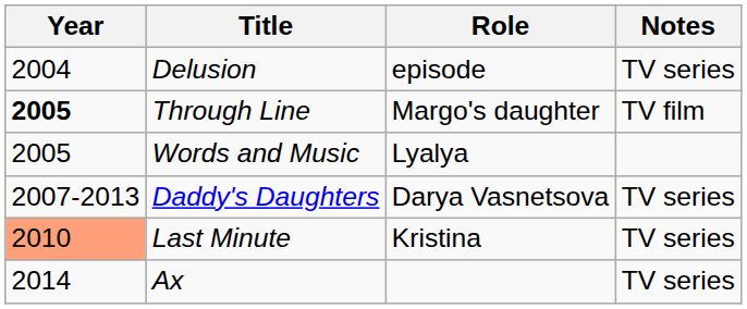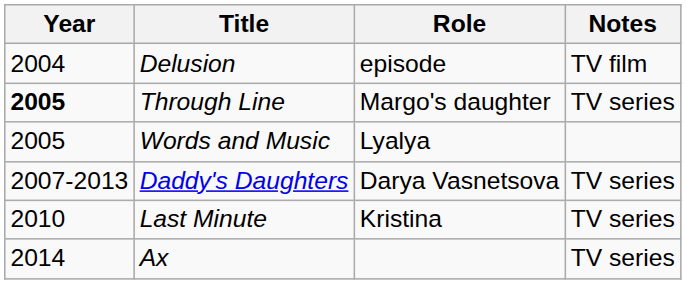Delusion | Notes: TV series -> TV film
Through Line | Notes: TV film -> TV series
Last Minute | Year: lightsalmon background -> no background
